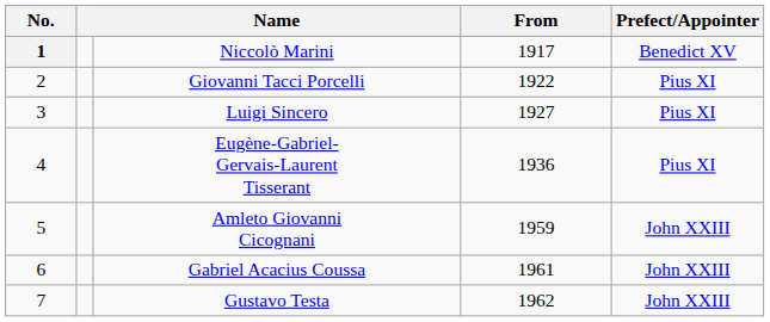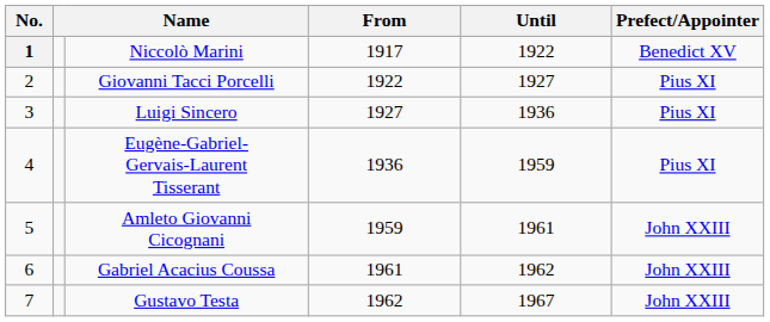+ column: Until | 1922 | 1927 | 1936 | 1959 | 1961 | 1962 | 1967
